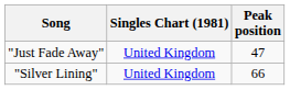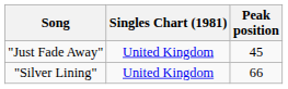"Just Fade Away" | Peak position: 47 -> 45
